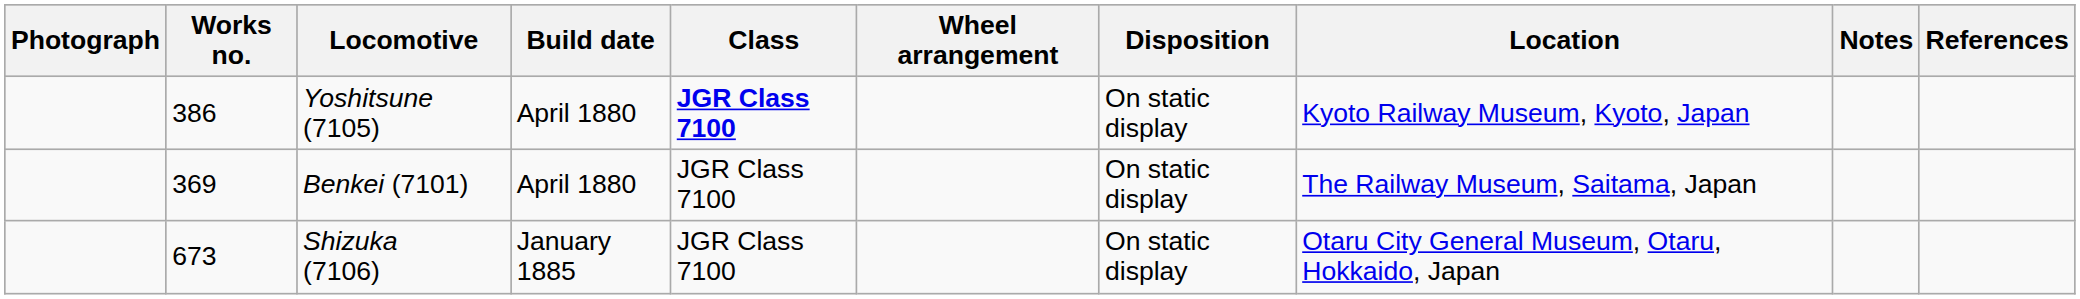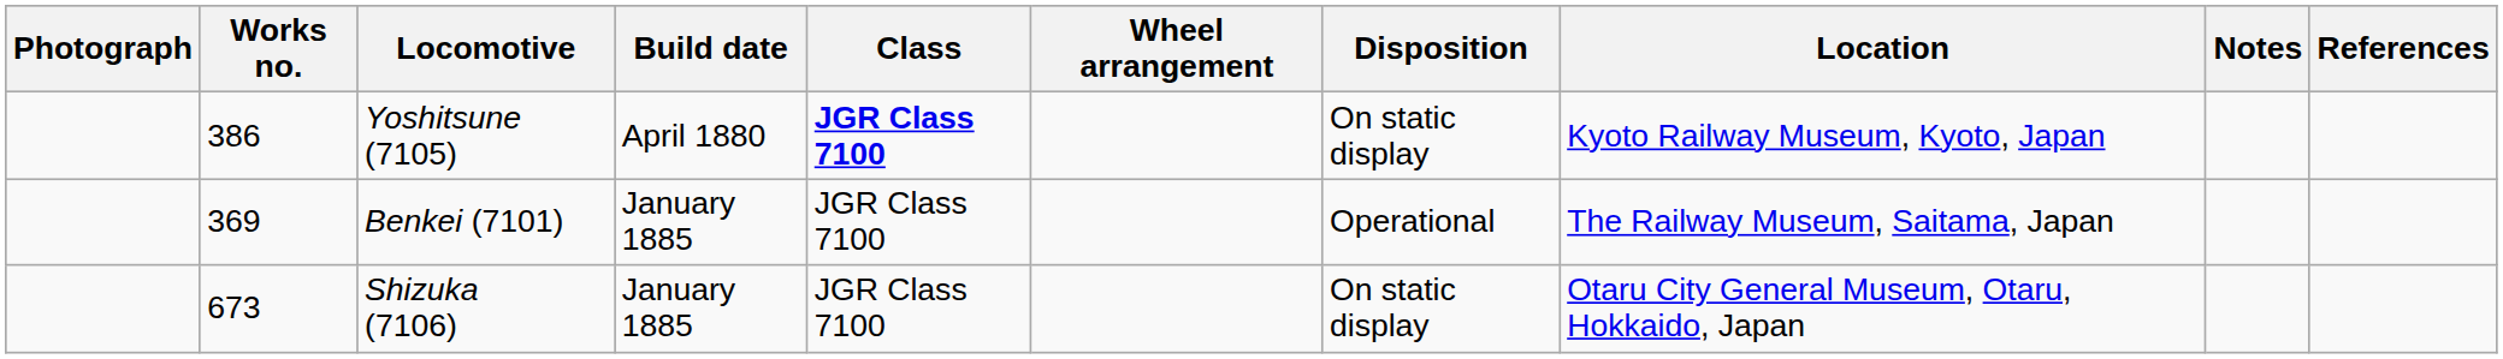Benkei (7101) | Build date: April 1880 -> January 1885
Benkei (7101) | Disposition: On static display -> Operational
